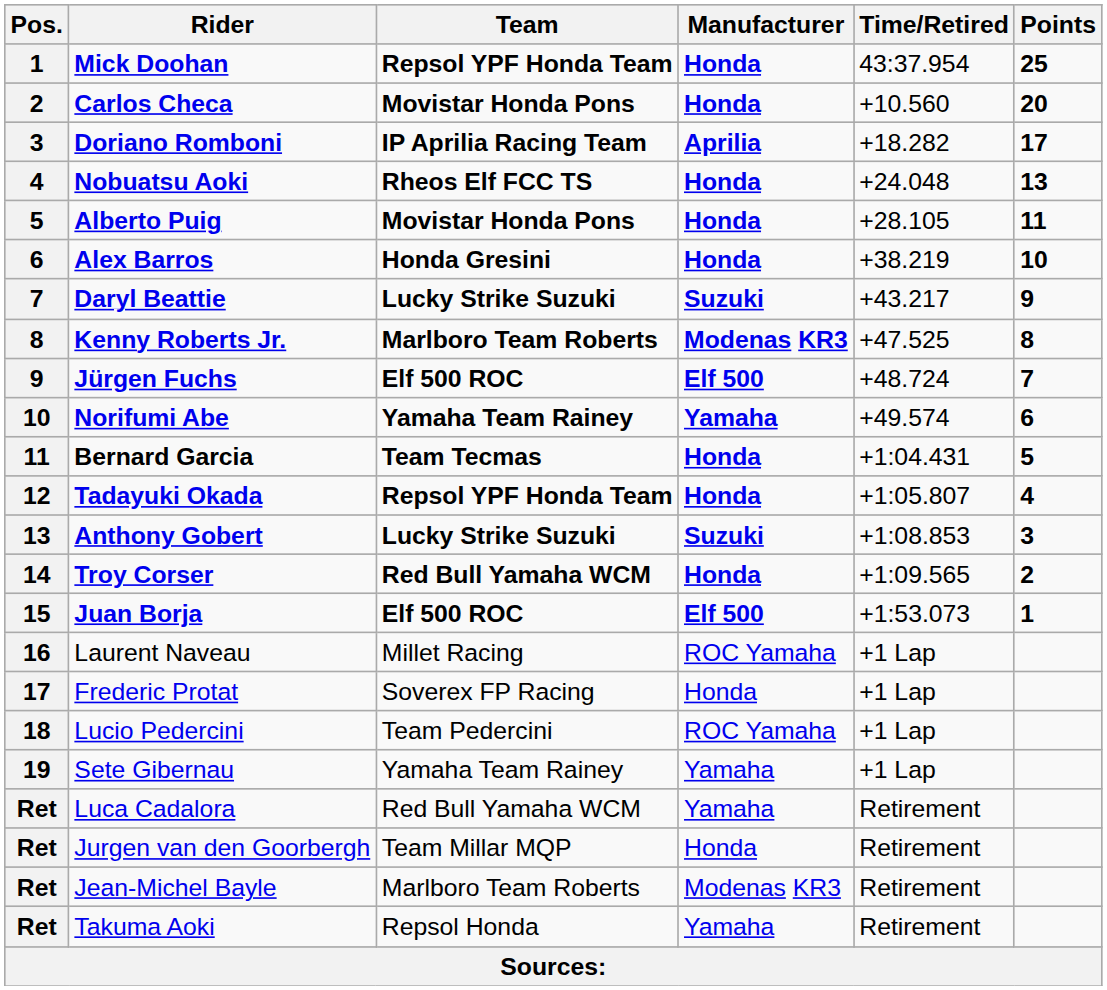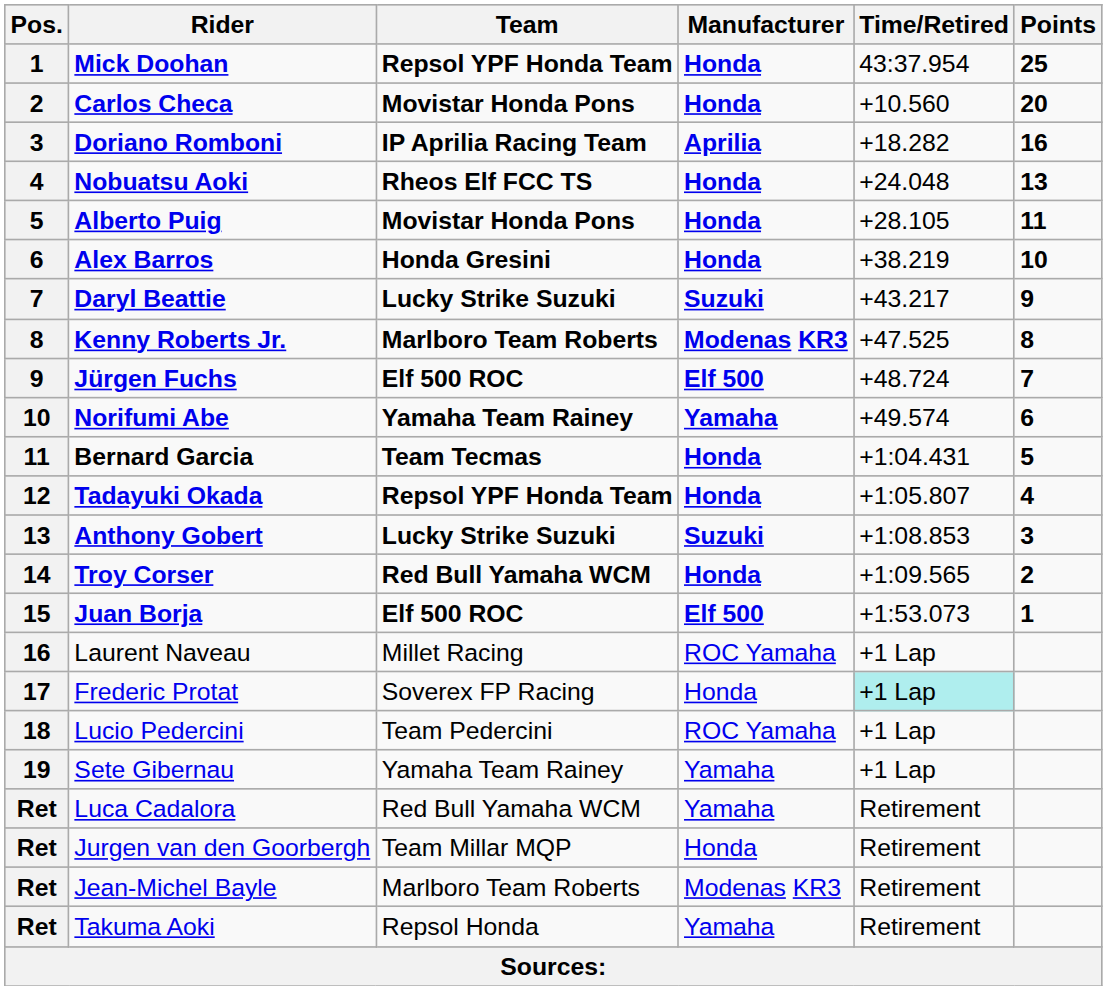Doriano Romboni | Points: 17 -> 16
Frederic Protat | Time/Retired: no background -> paleturquoise background
